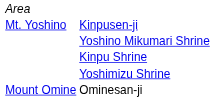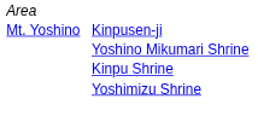- row: Mount Omine | Ominesan-ji
